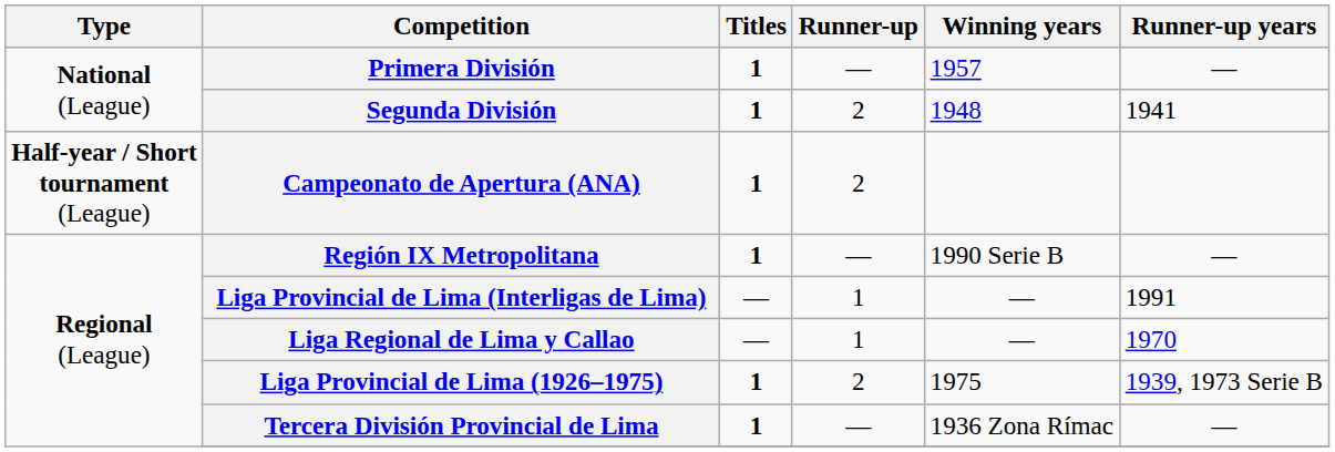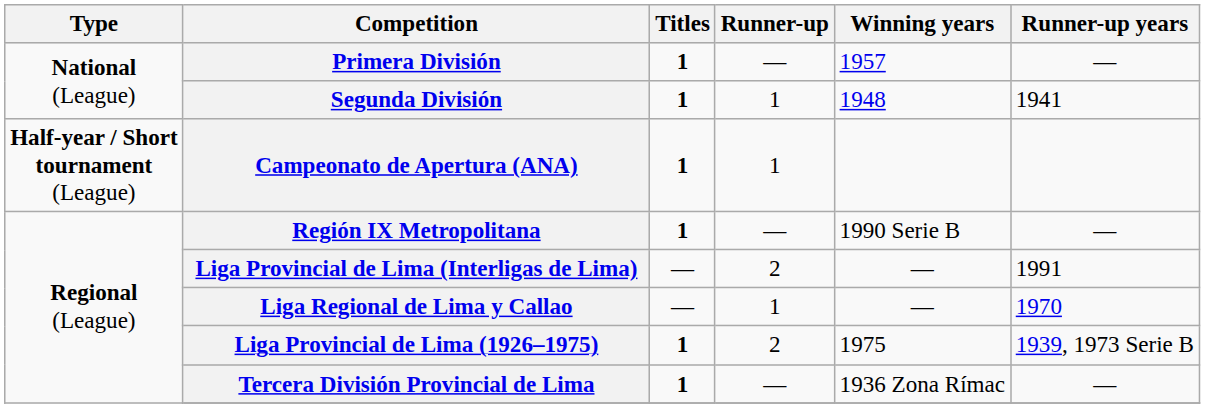Segunda División | Runner-up: 2 -> 1
Campeonato de Apertura (ANA) | Runner-up: 2 -> 1
Liga Provincial de Lima (Interligas de Lima) | Runner-up: 1 -> 2
